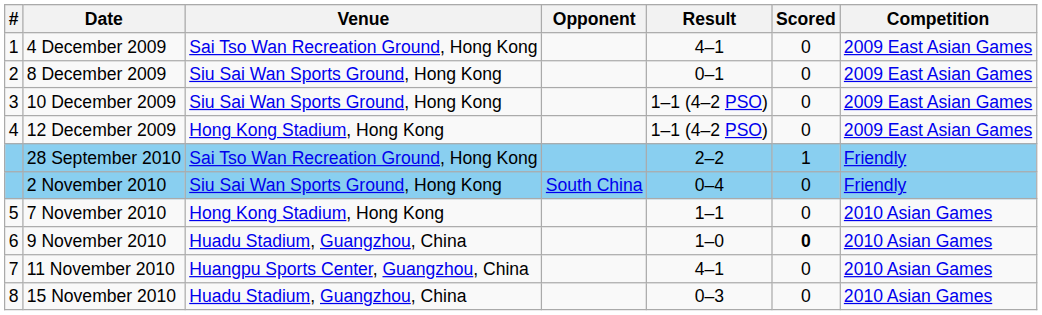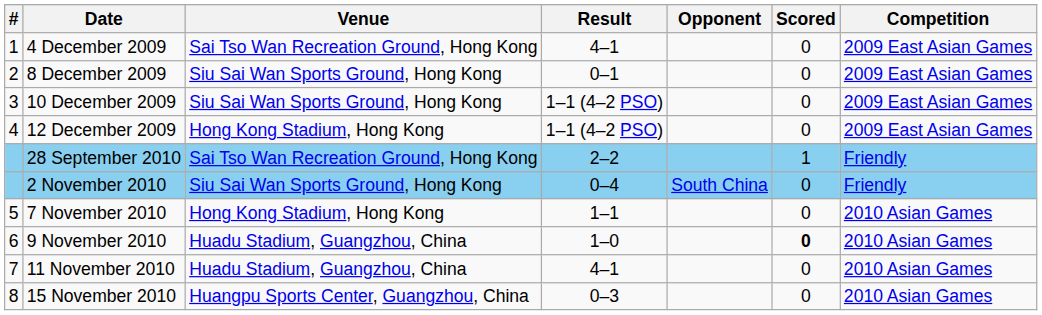columns swapped: Opponent <-> Result
11 November 2010 | Venue: Huangpu Sports Center, Guangzhou, China -> Huadu Stadium, Guangzhou, China
15 November 2010 | Venue: Huadu Stadium, Guangzhou, China -> Huangpu Sports Center, Guangzhou, China
